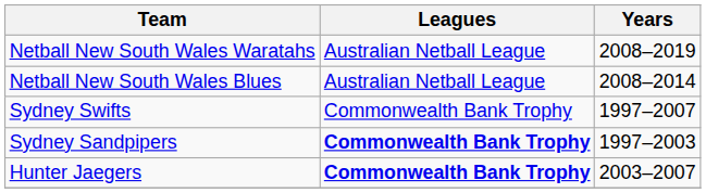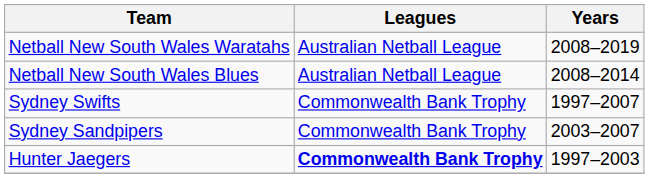Sydney Sandpipers | Leagues: bold -> normal
Sydney Sandpipers | Years: 1997–2003 -> 2003–2007
Hunter Jaegers | Years: 2003–2007 -> 1997–2003
